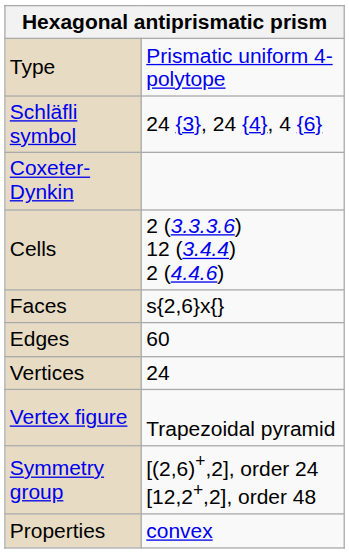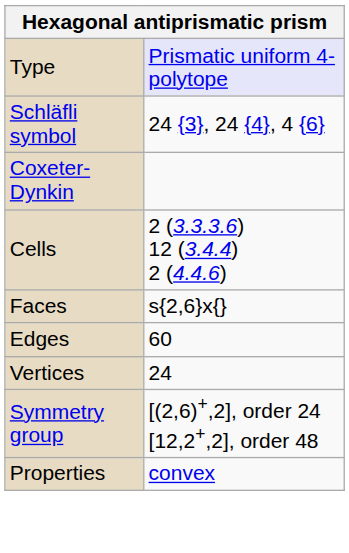Type | column 2: no background -> lavender background
- row: Vertex figure | Trapezoidal pyramid
